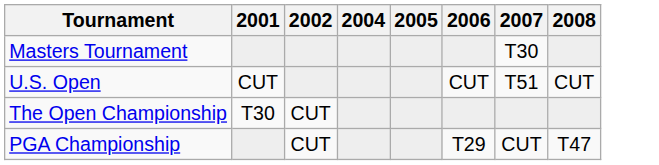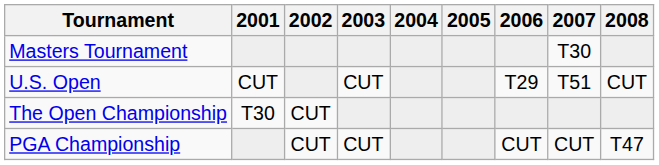+ column: 2003 | CUT | CUT
U.S. Open | 2006: CUT -> T29
PGA Championship | 2006: T29 -> CUT
